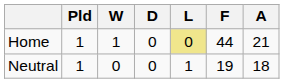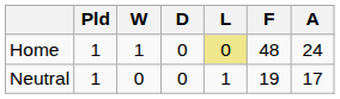Home | F: 44 -> 48
Home | A: 21 -> 24
Neutral | A: 18 -> 17
